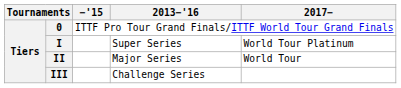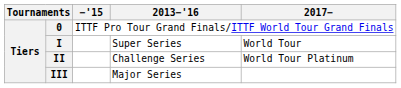I | 2017−: World Tour Platinum -> World Tour
II | 2013−'16: Major Series -> Challenge Series
II | 2017−: World Tour -> World Tour Platinum
III | 2013−'16: Challenge Series -> Major Series
